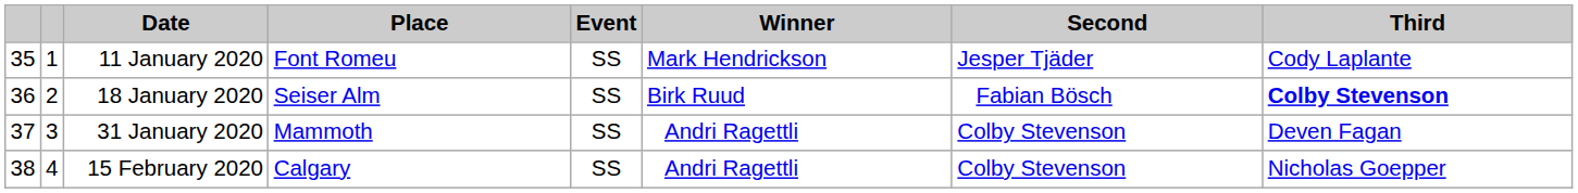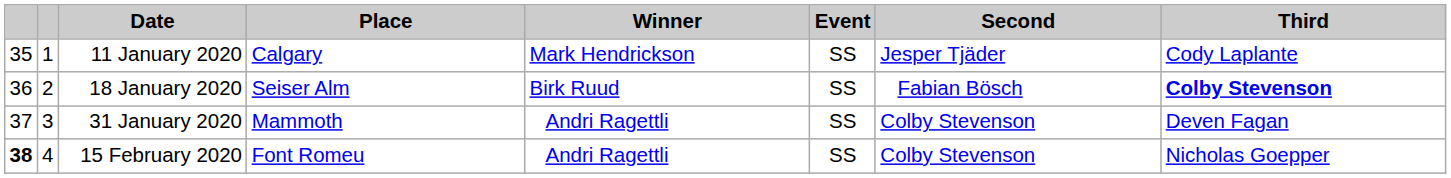columns swapped: Event <-> Winner
11 January 2020 | Place: Font Romeu -> Calgary
15 February 2020 | column 1: normal -> bold
15 February 2020 | Place: Calgary -> Font Romeu
